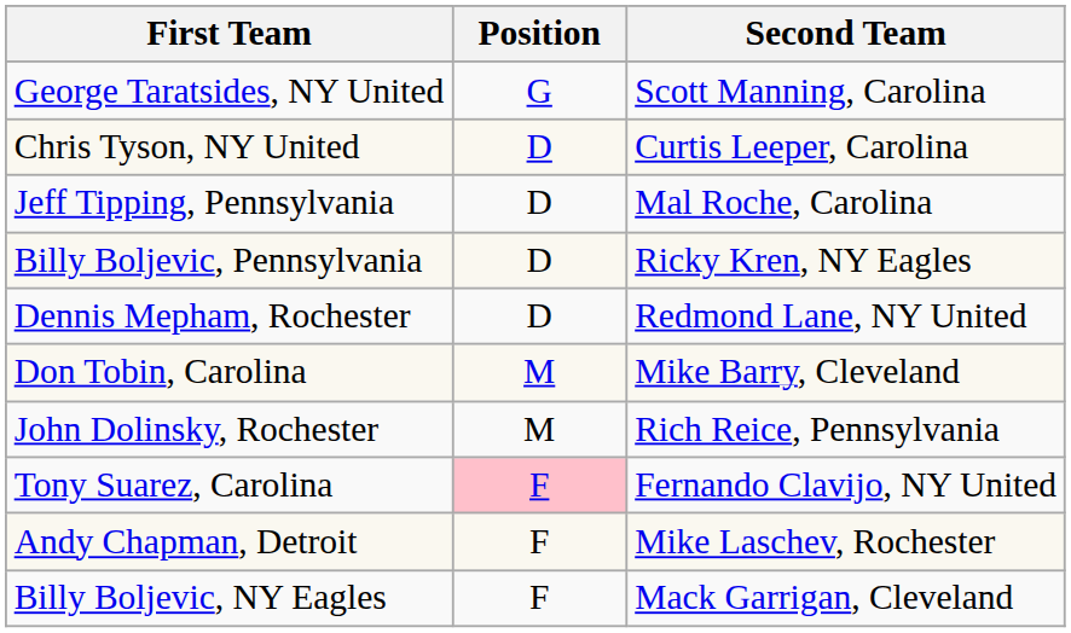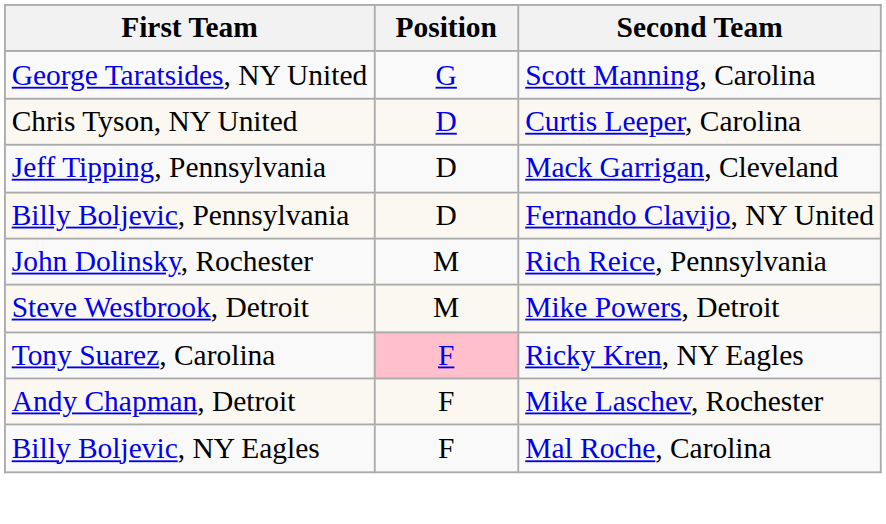Jeff Tipping, Pennsylvania | Second Team: Mal Roche, Carolina -> Mack Garrigan, Cleveland
Billy Boljevic, Pennsylvania | Second Team: Ricky Kren, NY Eagles -> Fernando Clavijo, NY United
- row: Dennis Mepham, Rochester | D | Redmond Lane, NY United
- row: Don Tobin, Carolina | M | Mike Barry, Cleveland
+ row: Steve Westbrook, Detroit | M | Mike Powers, Detroit
Tony Suarez, Carolina | Second Team: Fernando Clavijo, NY United -> Ricky Kren, NY Eagles
Billy Boljevic, NY Eagles | Second Team: Mack Garrigan, Cleveland -> Mal Roche, Carolina
